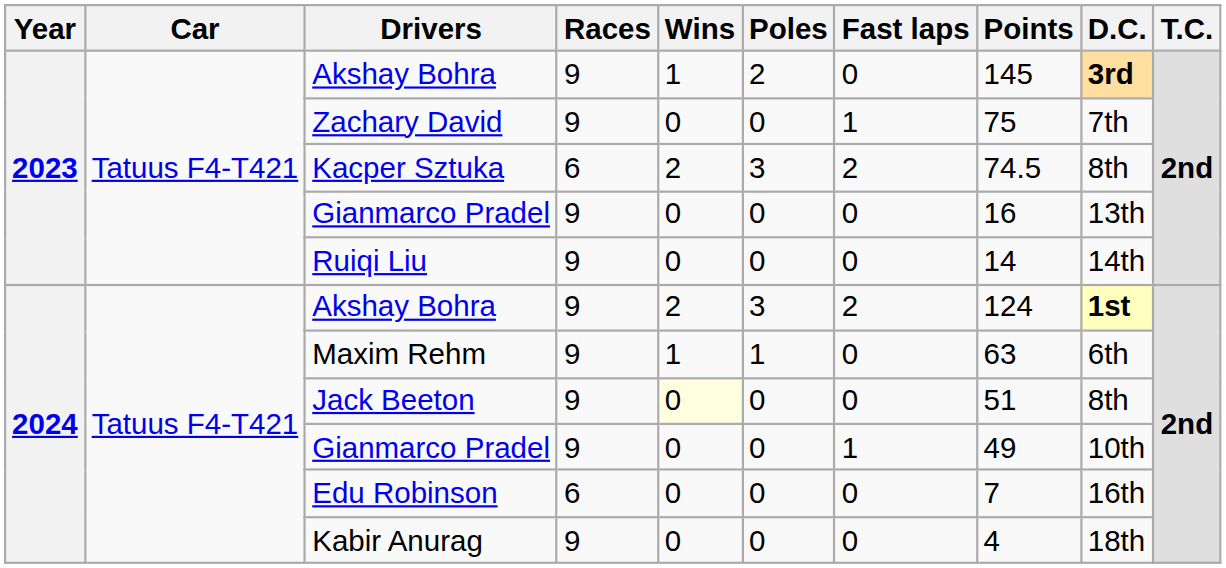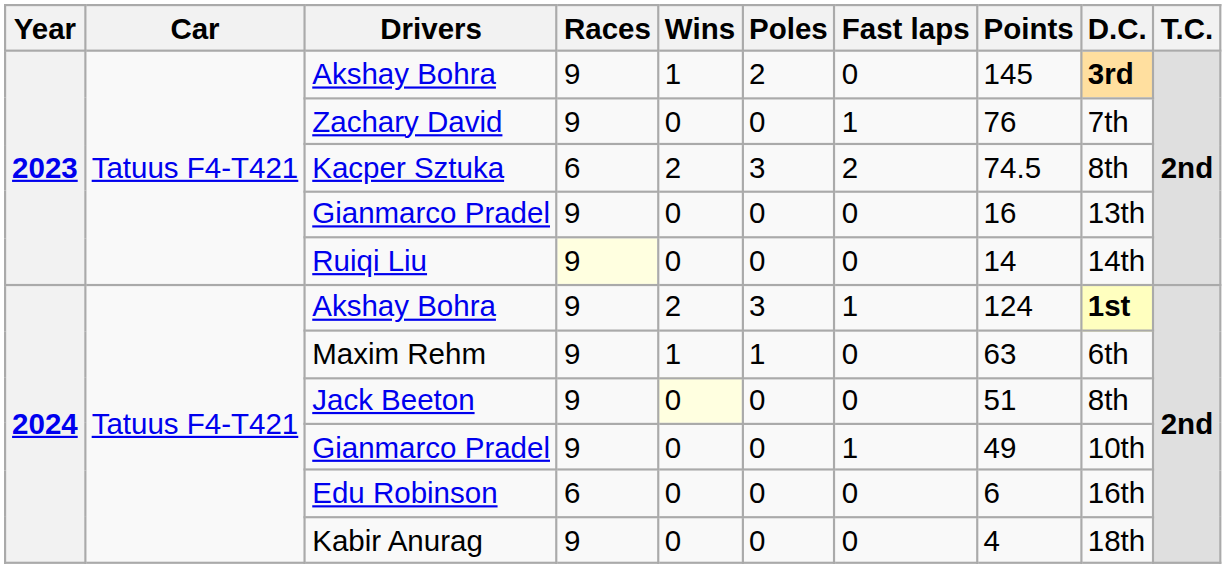Zachary David | Points: 75 -> 76
Ruiqi Liu | Races: no background -> lightyellow background
2024 / Akshay Bohra | Fast laps: 2 -> 1
Edu Robinson | Points: 7 -> 6
